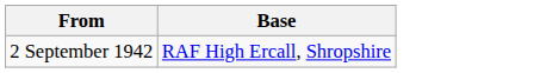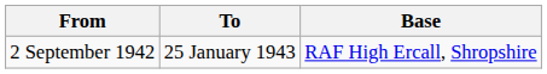+ column: To | 25 January 1943
